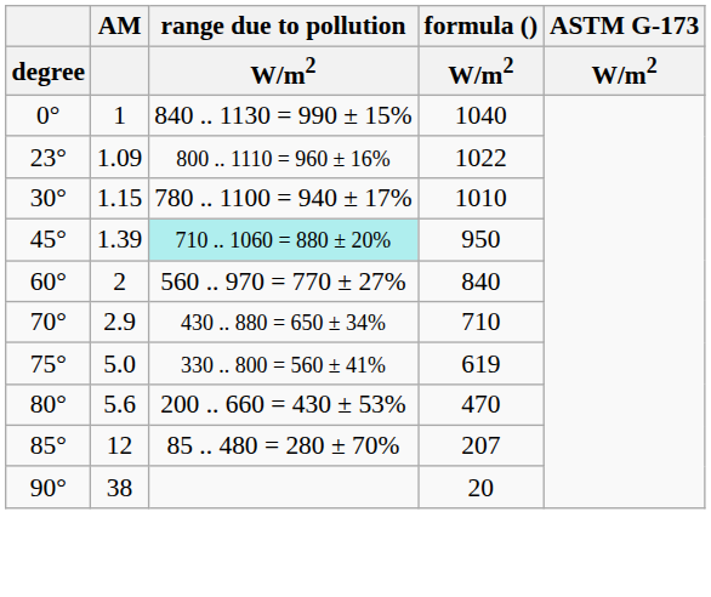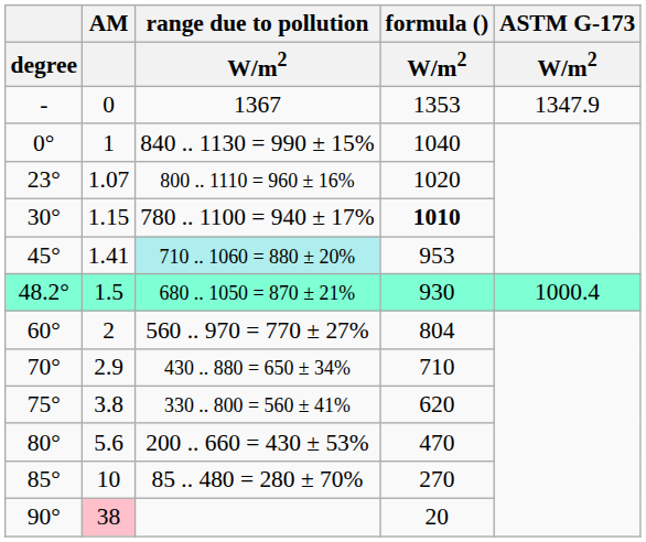+ row: - | 0 | 1367 | 1353 | 1347.9
23° | AM: 1.09 -> 1.07
23° | formula () / W/m2: 1022 -> 1020
30° | formula () / W/m2: normal -> bold
45° | AM: 1.39 -> 1.41
45° | formula () / W/m2: 950 -> 953
+ row: 48.2° | 1.5 | 680 .. 1050 = 870 ± 21% | 930 | 1000.4
60° | formula () / W/m2: 840 -> 804
75° | AM: 5.0 -> 3.8
75° | formula () / W/m2: 619 -> 620
85° | AM: 12 -> 10
85° | formula () / W/m2: 207 -> 270
90° | AM: no background -> pink background
